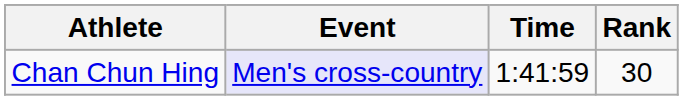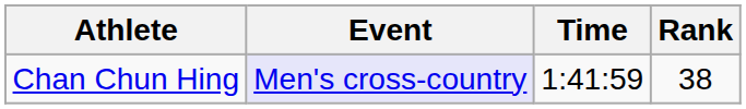Chan Chun Hing | Rank: 30 -> 38
